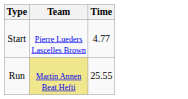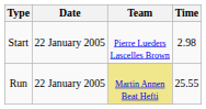+ column: Date | 22 January 2005 | 22 January 2005
Start | Time: 4.77 -> 2.98
